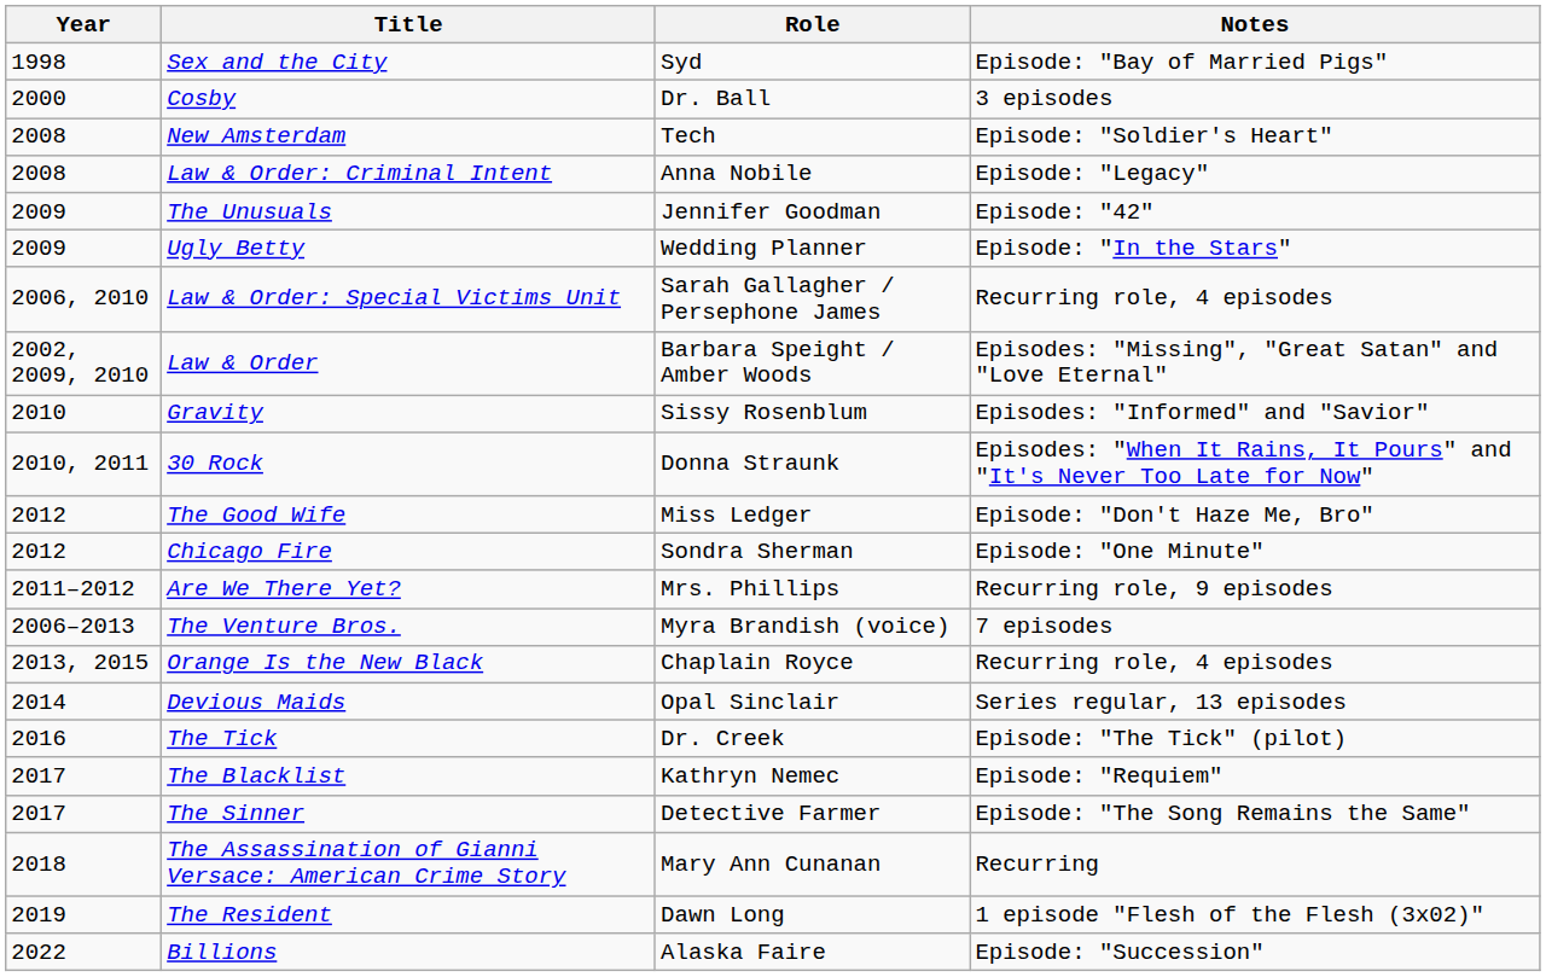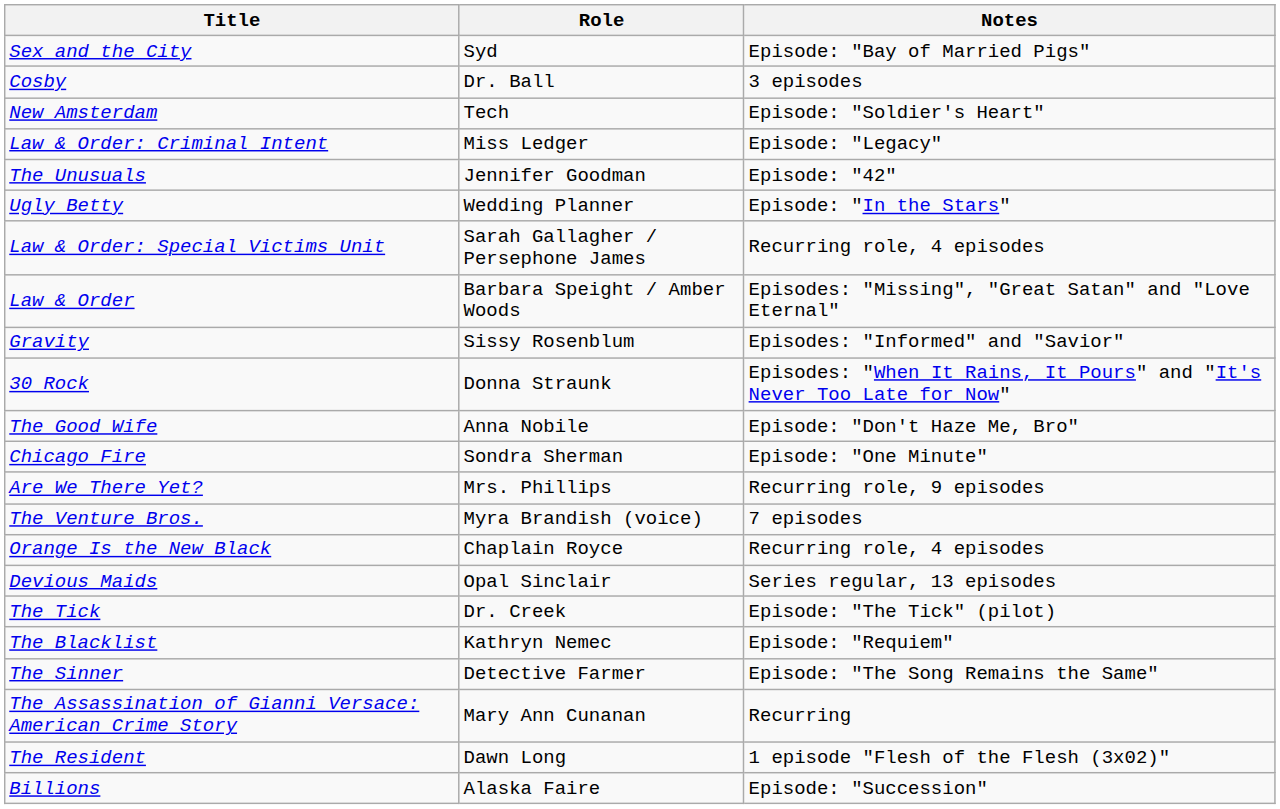- column: Year | 1998 | 2000 | 2008 | 2008 | 2009 | 2009 | 2006, 2010 | 2002, 2009, 2010 | 2010 | 2010, 2011 | 2012 | 2012 | 2011–2012 | 2006–2013 | 2013, 2015 | 2014 | 2016 | 2017 | 2017 | 2018 | 2019 | 2022
Law & Order: Criminal Intent | Role: Anna Nobile -> Miss Ledger
The Good Wife | Role: Miss Ledger -> Anna Nobile
